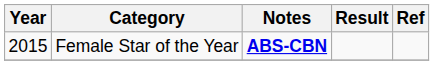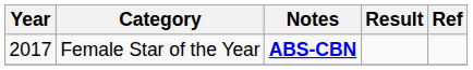Female Star of the Year | Year: 2015 -> 2017
